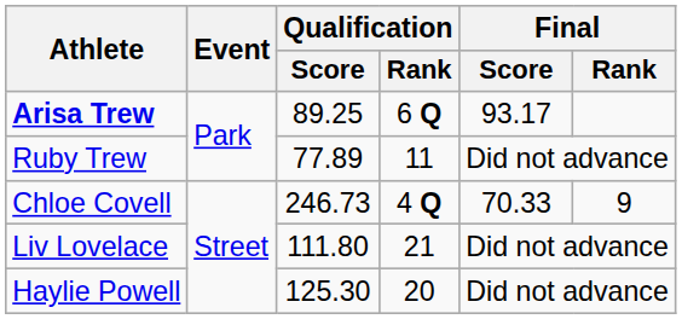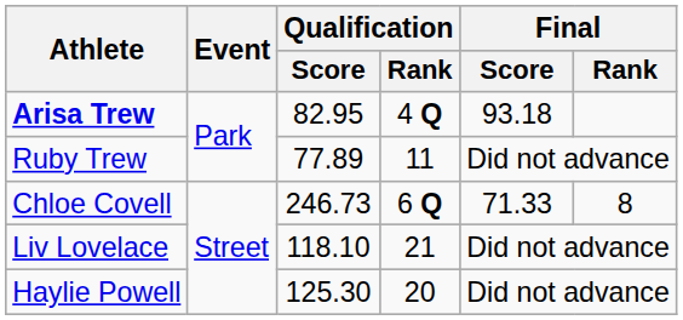Arisa Trew | Qualification / Score: 89.25 -> 82.95
Arisa Trew | Qualification / Rank: 6 Q -> 4 Q
Arisa Trew | Final / Score: 93.17 -> 93.18
Chloe Covell | Qualification / Rank: 4 Q -> 6 Q
Chloe Covell | Final / Score: 70.33 -> 71.33
Chloe Covell | Final / Rank: 9 -> 8
Liv Lovelace | Qualification / Score: 111.80 -> 118.10
